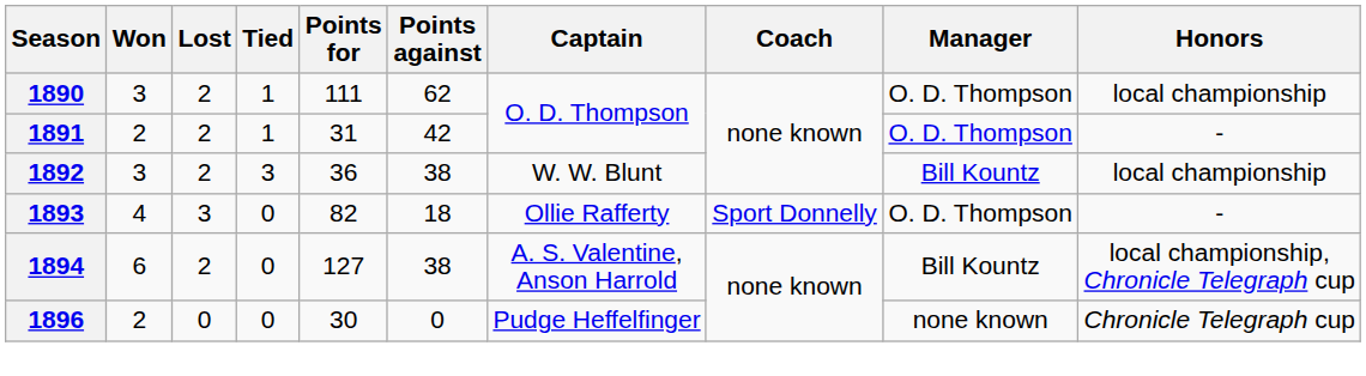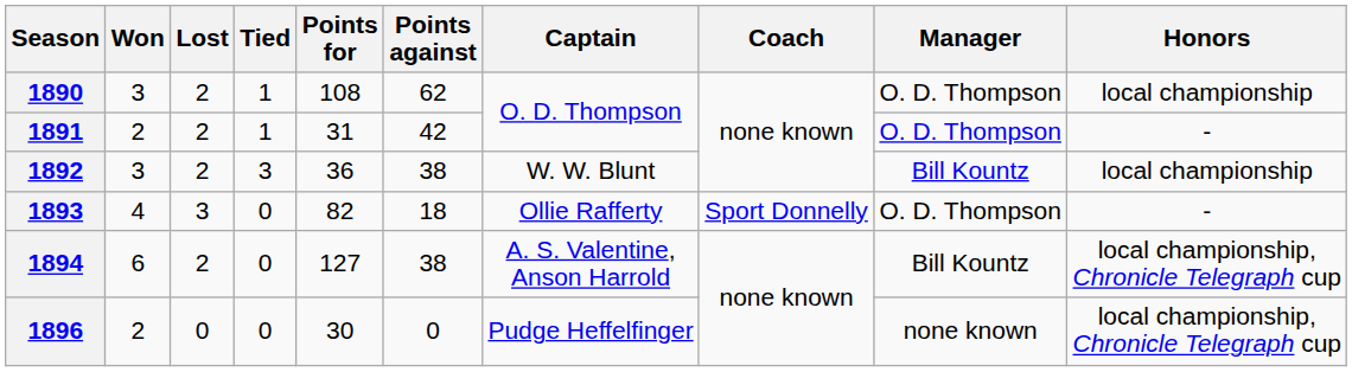1890 | Points for: 111 -> 108
1896 | Honors: Chronicle Telegraph cup -> local championship, Chronicle Telegraph cup
